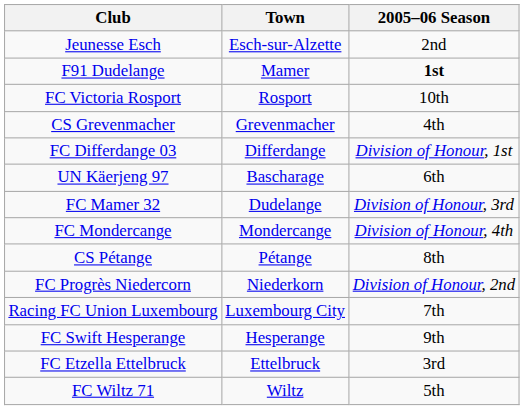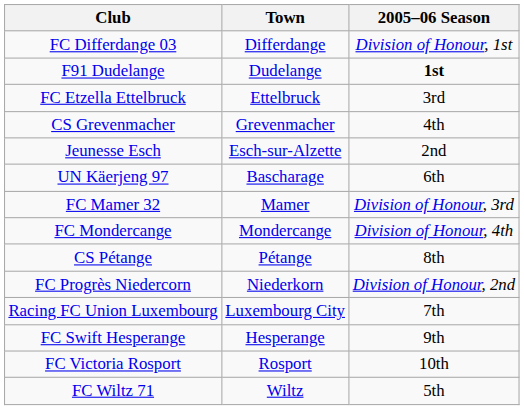rows swapped: FC Differdange 03 <-> Jeunesse Esch
F91 Dudelange | Town: Mamer -> Dudelange
rows swapped: FC Etzella Ettelbruck <-> FC Victoria Rosport
FC Mamer 32 | Town: Dudelange -> Mamer
